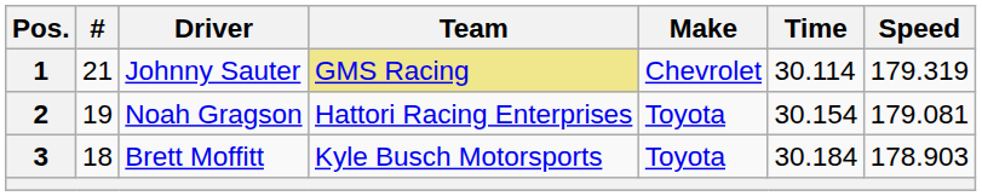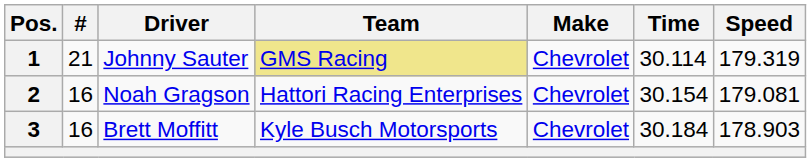2 | #: 19 -> 16
2 | Make: Toyota -> Chevrolet
3 | #: 18 -> 16
3 | Make: Toyota -> Chevrolet
